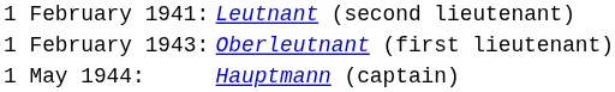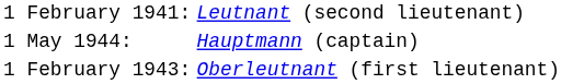rows swapped: 1 February 1943: <-> 1 May 1944:
